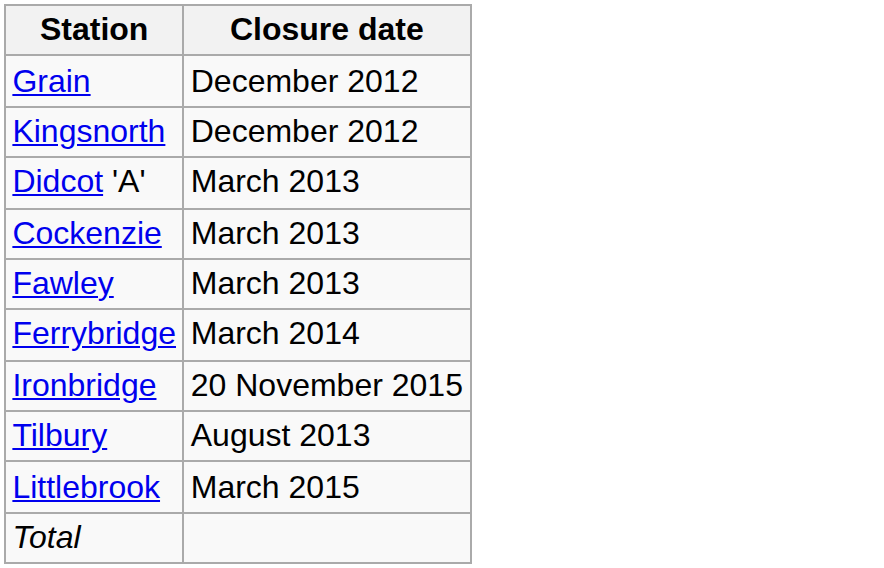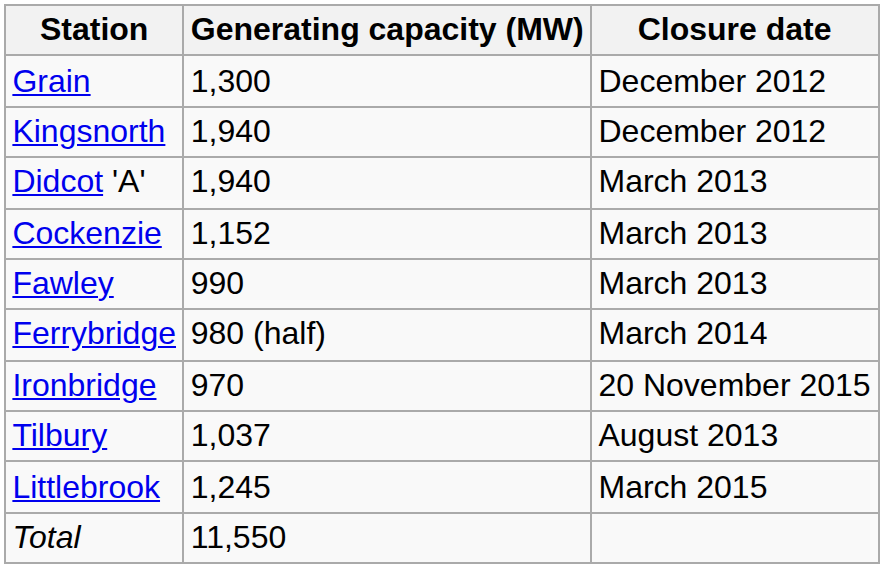+ column: Generating capacity (MW) | 1,300 | 1,940 | 1,940 | 1,152 | 990 | 980 (half) | 970 | 1,037 | 1,245 | 11,550
